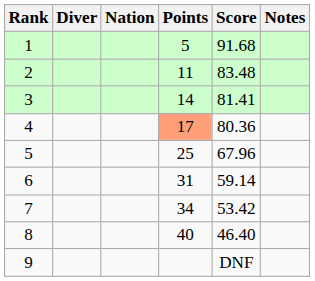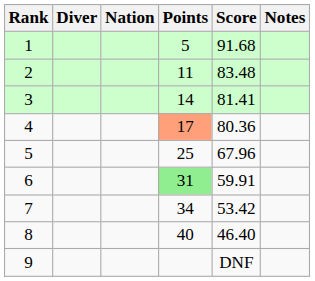6 | Points: no background -> lightgreen background
6 | Score: 59.14 -> 59.91
